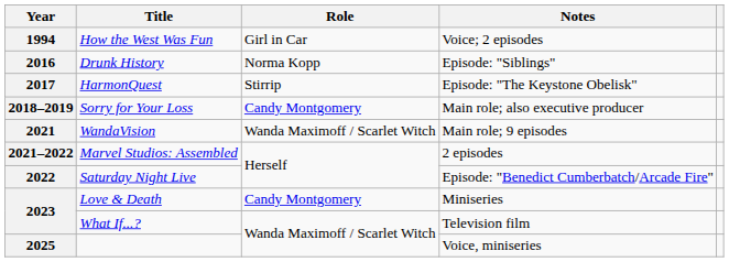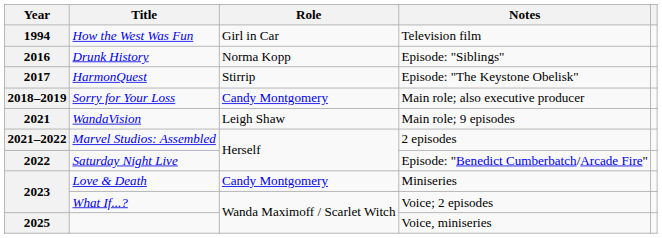1994 | Notes: Voice; 2 episodes -> Television film
2021 | Role: Wanda Maximoff / Scarlet Witch -> Leigh Shaw
2023 / What If...? | Notes: Television film -> Voice; 2 episodes
